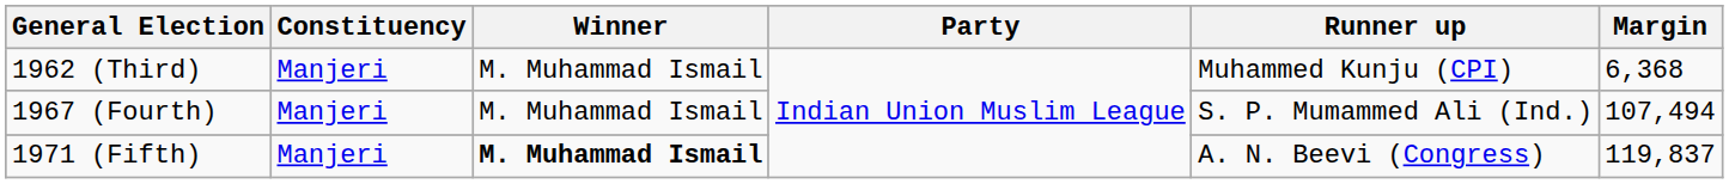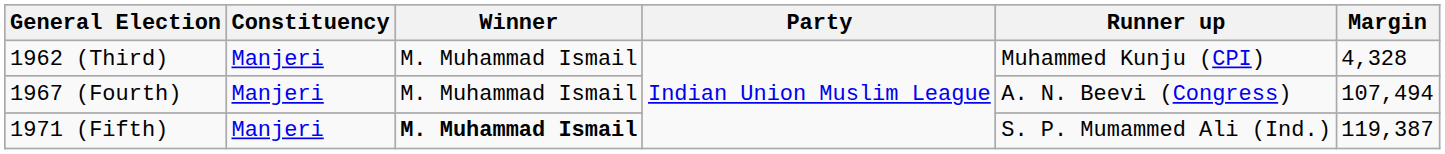1962 (Third) | Margin: 6,368 -> 4,328
1967 (Fourth) | Runner up: S. P. Mumammed Ali (Ind.) -> A. N. Beevi (Congress)
1971 (Fifth) | Runner up: A. N. Beevi (Congress) -> S. P. Mumammed Ali (Ind.)
1971 (Fifth) | Margin: 119,837 -> 119,387
